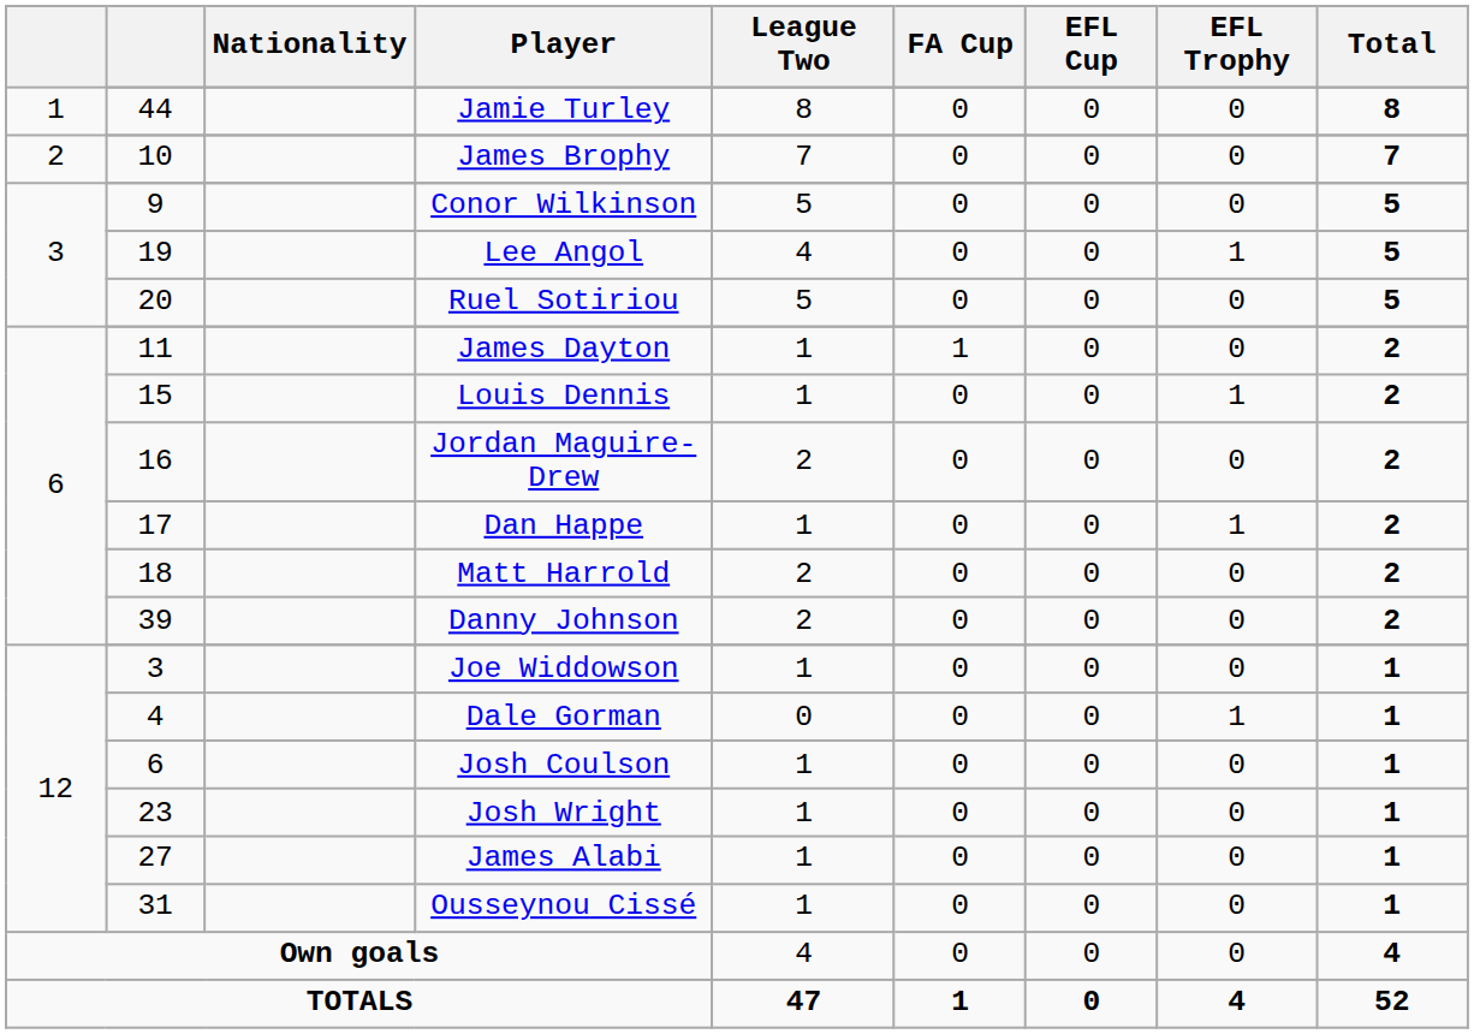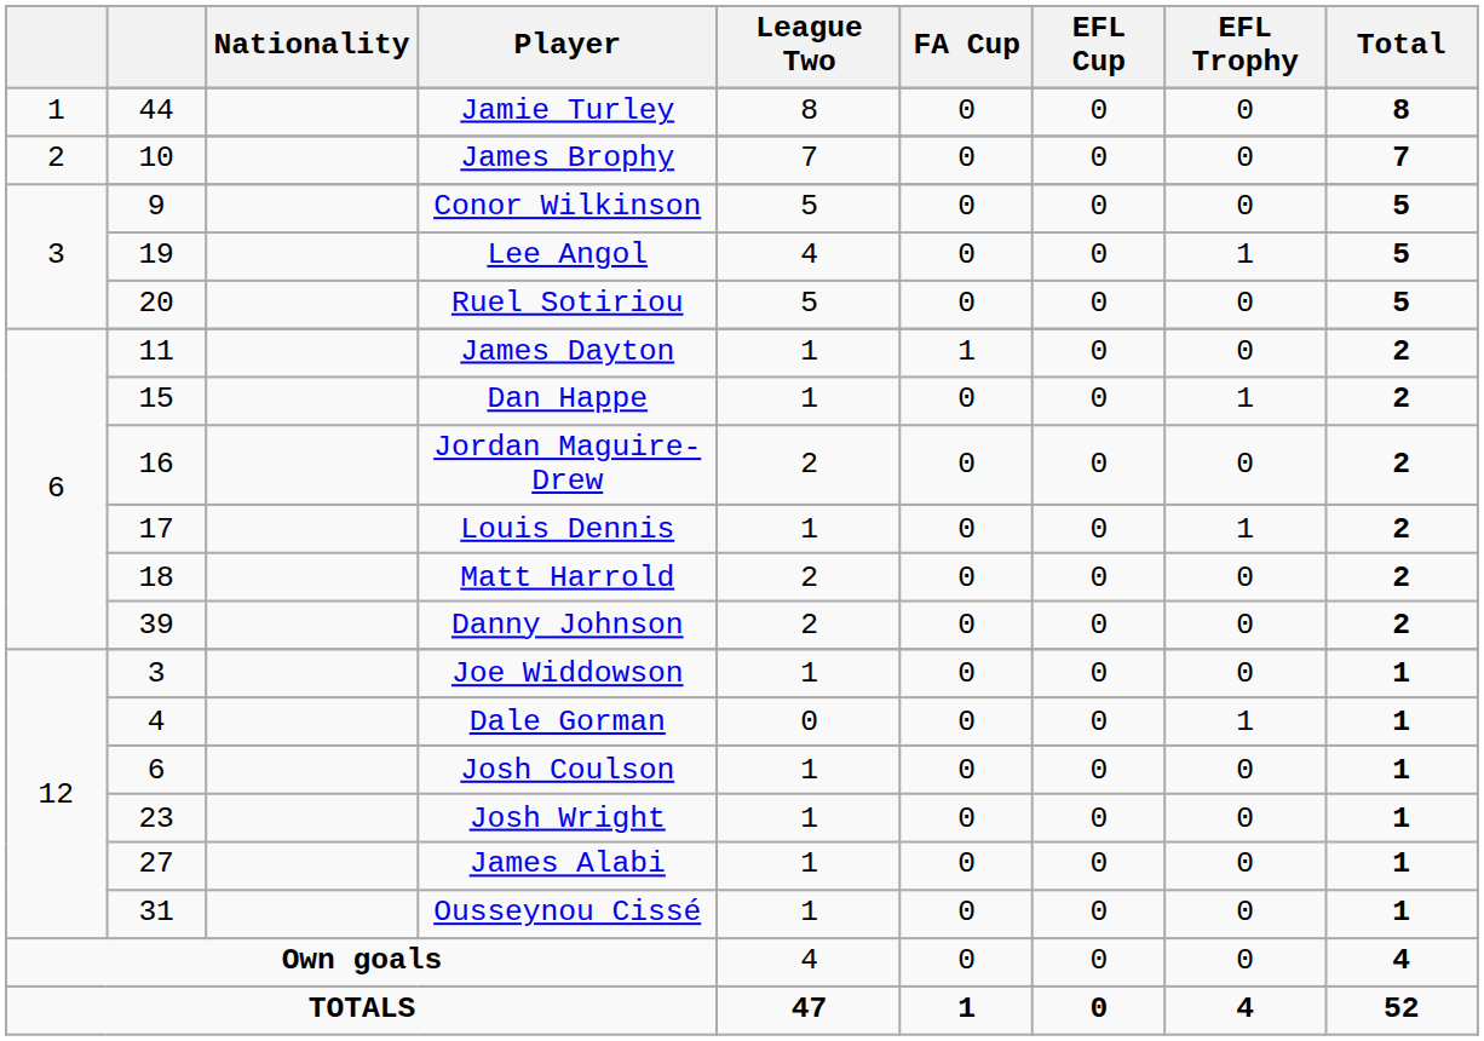15 | Player: Louis Dennis -> Dan Happe
17 | Player: Dan Happe -> Louis Dennis
